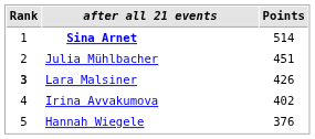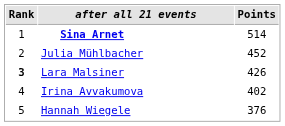Julia Mühlbacher | Points: 451 -> 452
